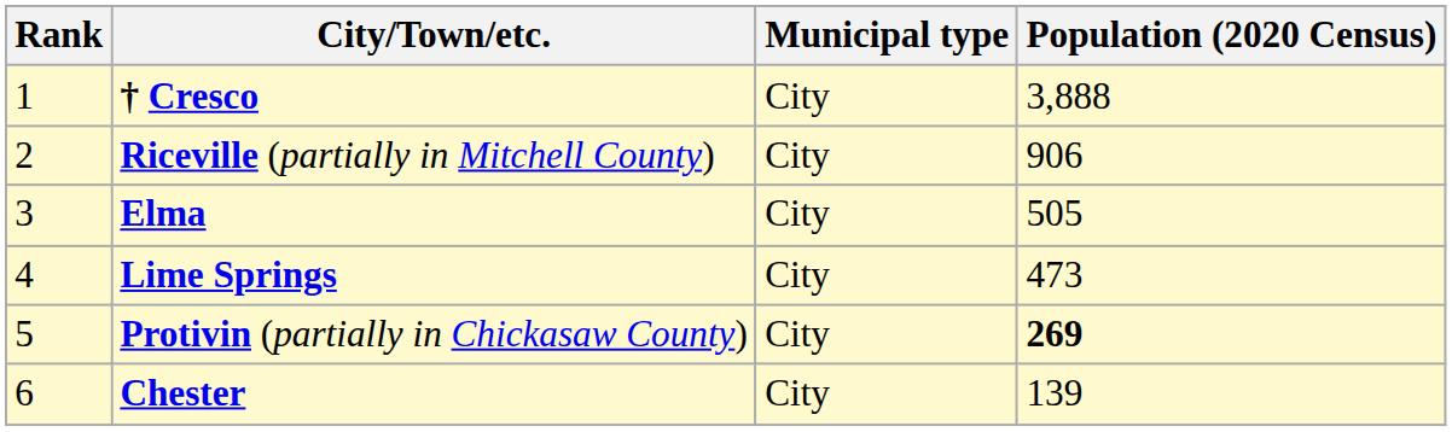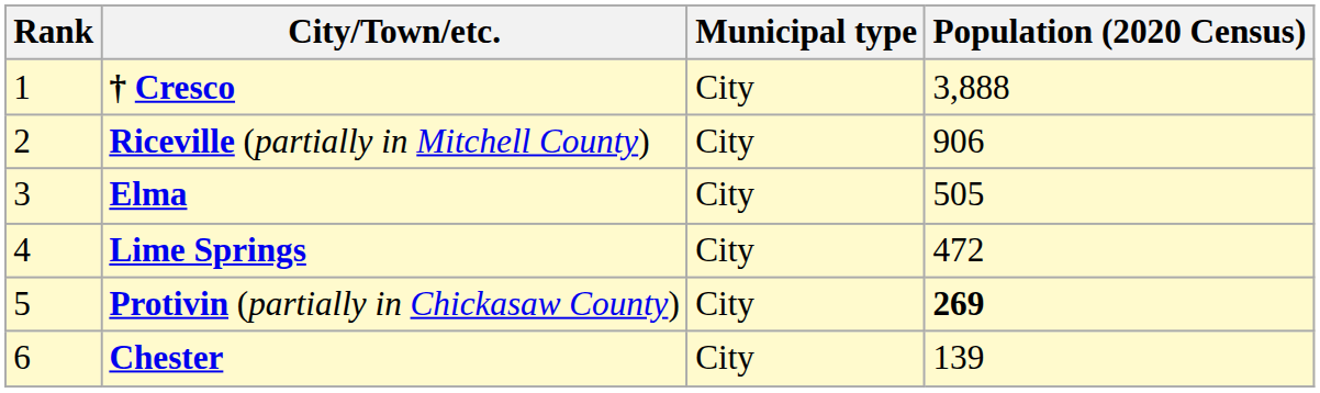Lime Springs | Population (2020 Census): 473 -> 472
